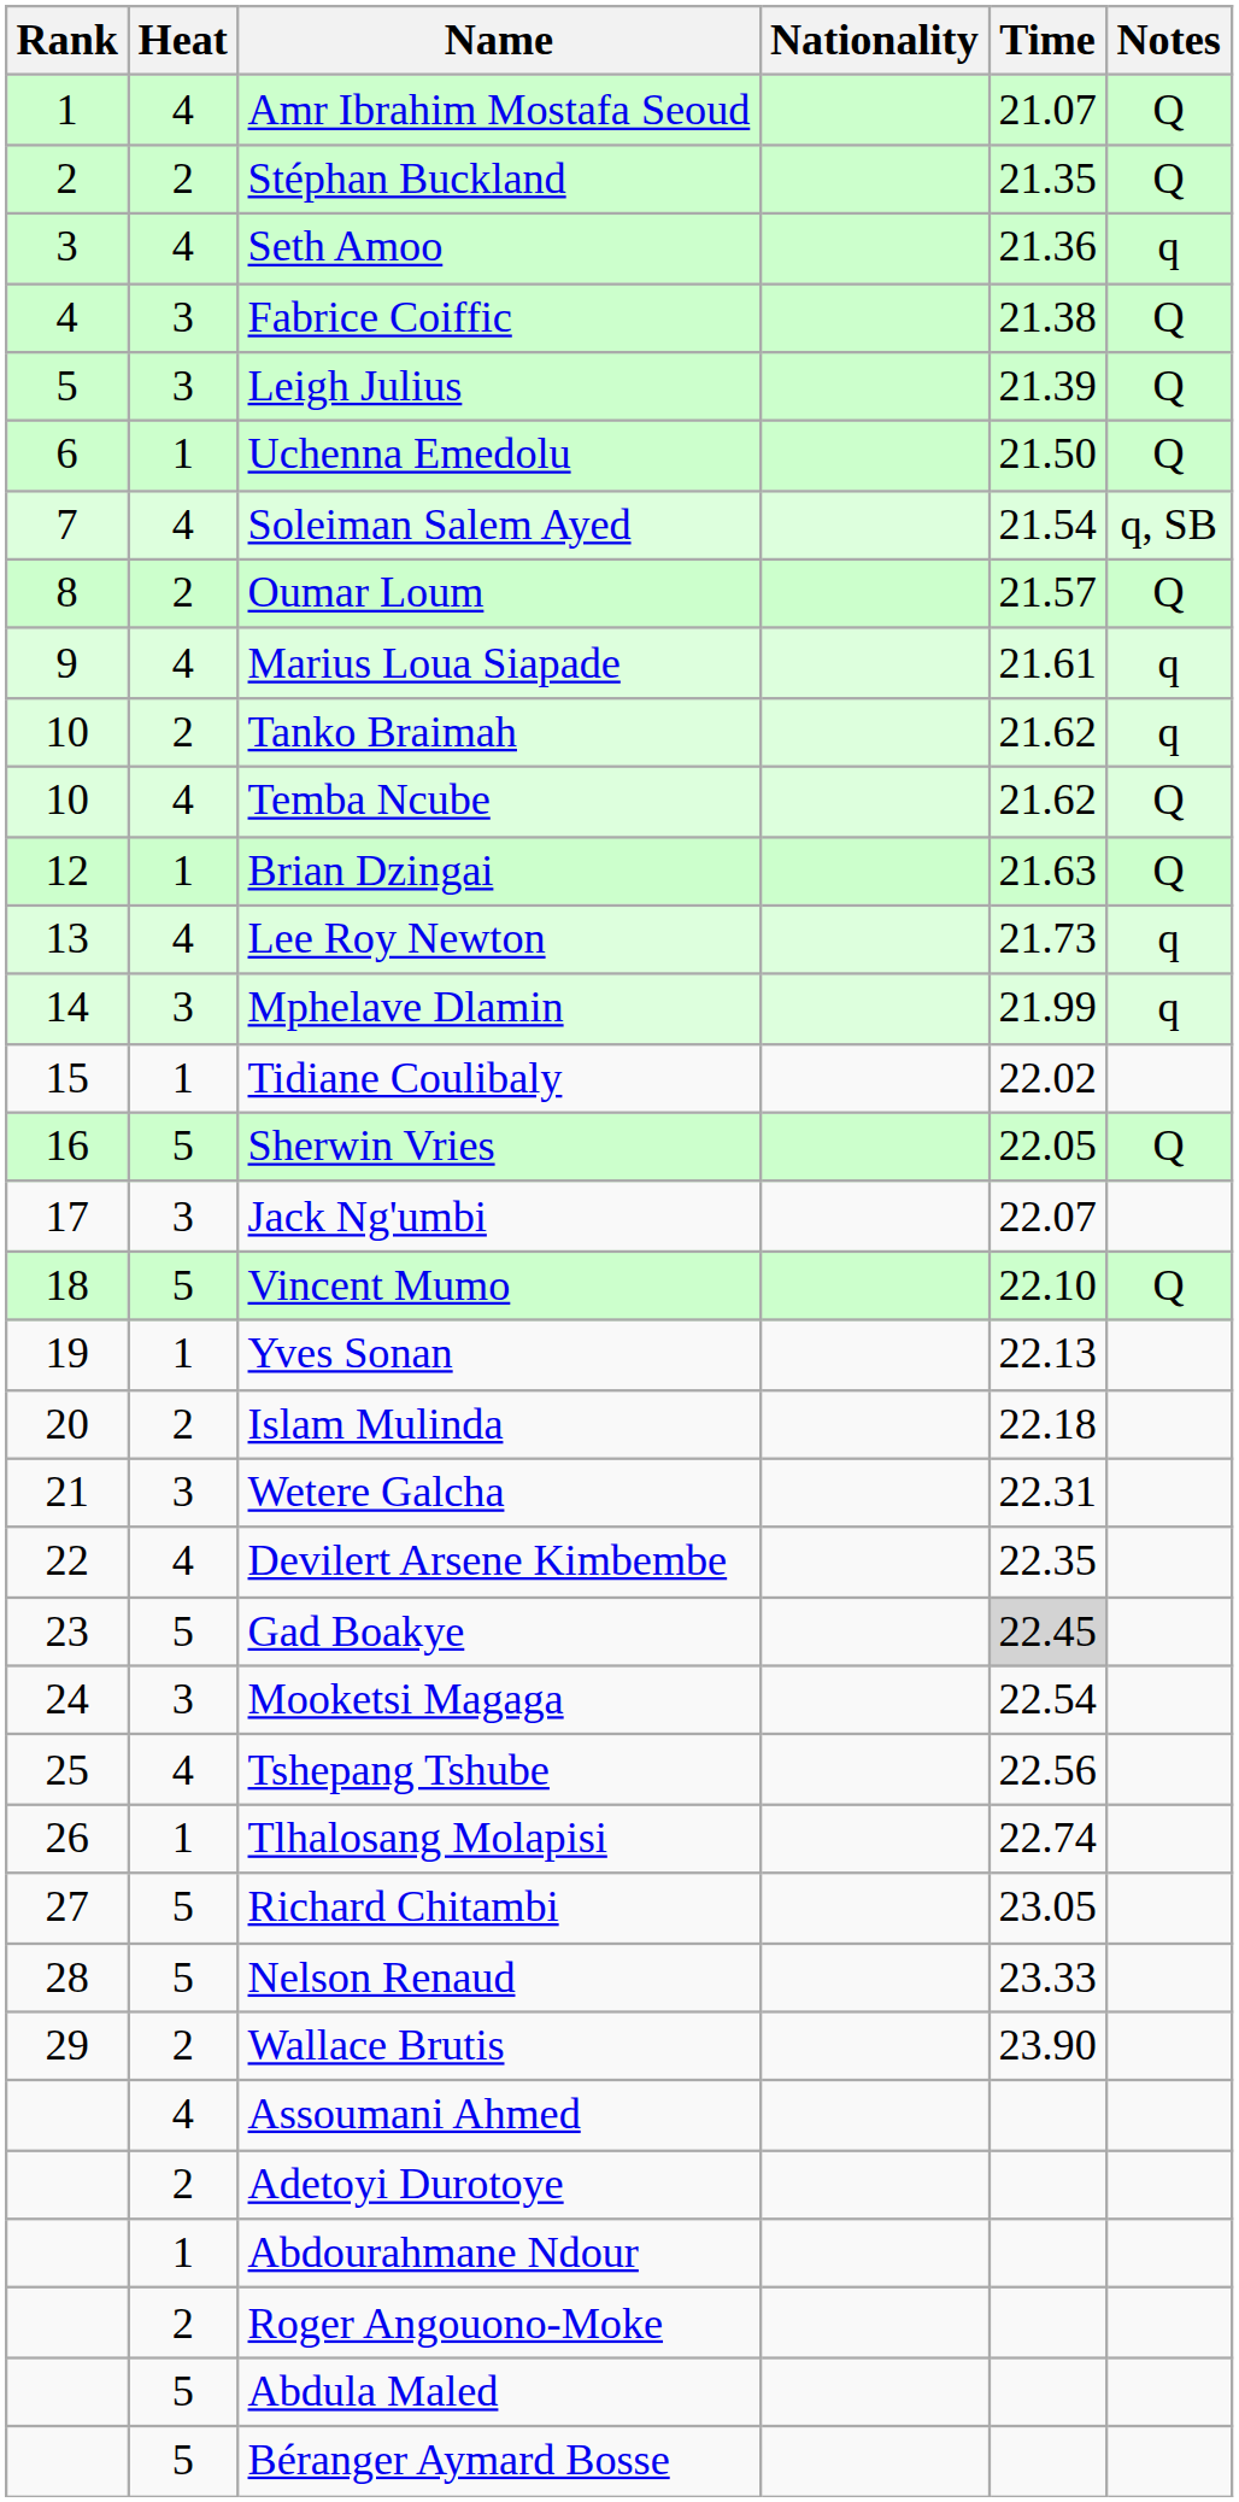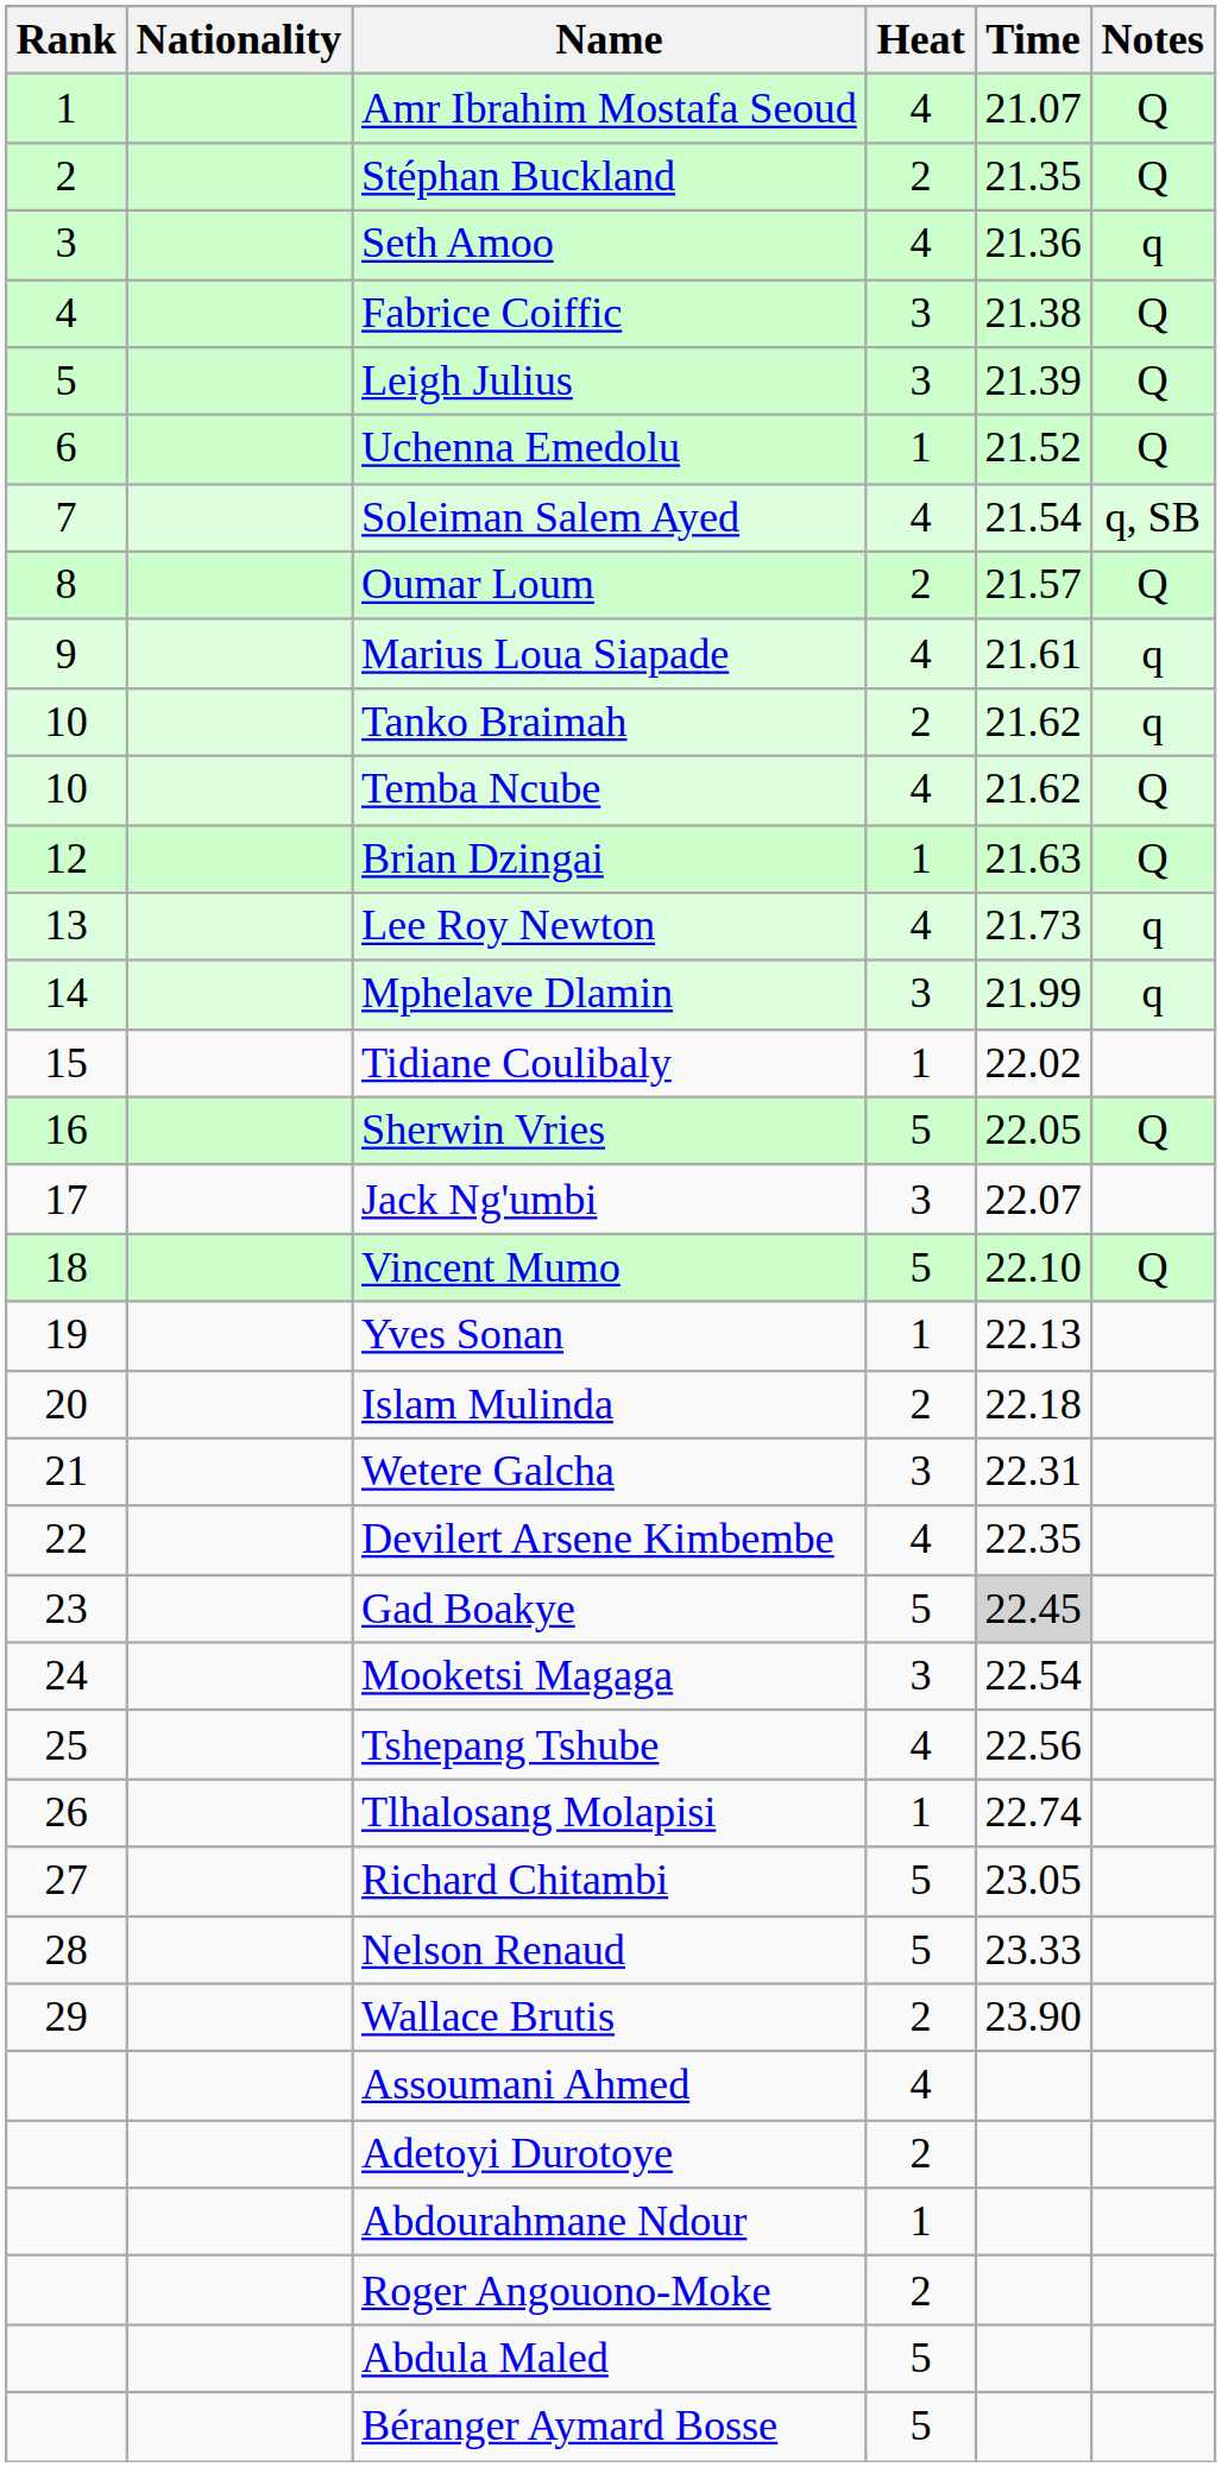columns swapped: Heat <-> Nationality
Uchenna Emedolu | Time: 21.50 -> 21.52
